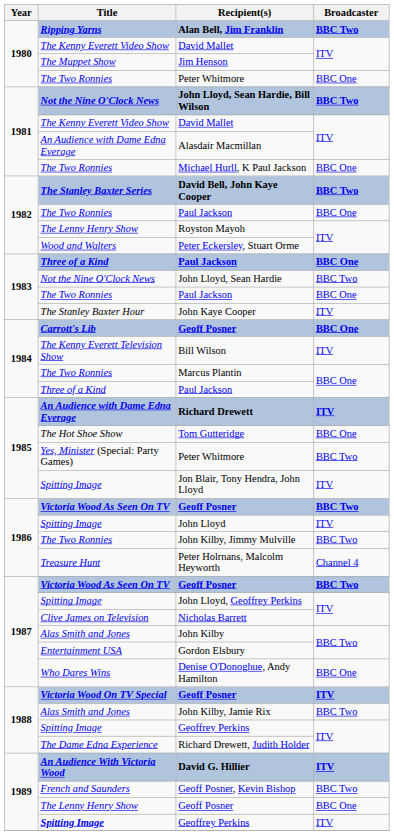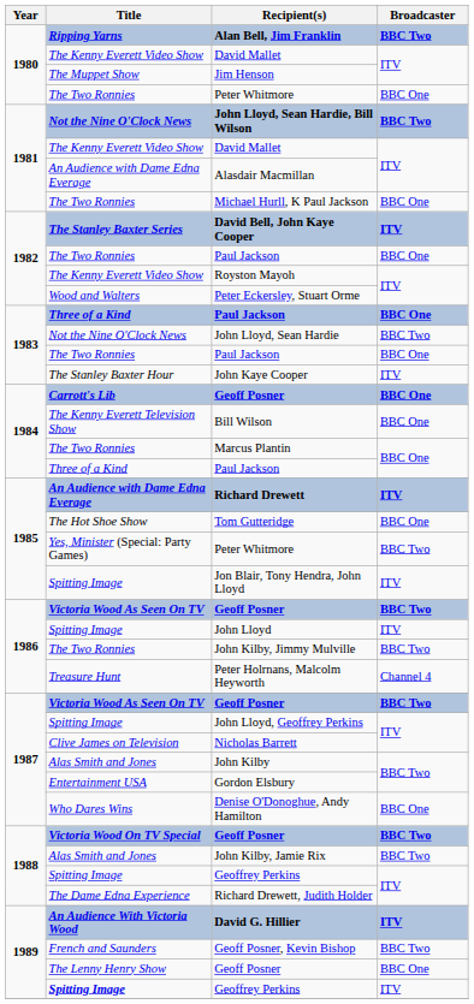David Bell, John Kaye Cooper | Broadcaster: BBC Two -> ITV
Royston Mayoh | Title: The Lenny Henry Show -> The Kenny Everett Video Show
Bill Wilson | Broadcaster: ITV -> BBC One
1988 / Geoff Posner | Broadcaster: ITV -> BBC Two
